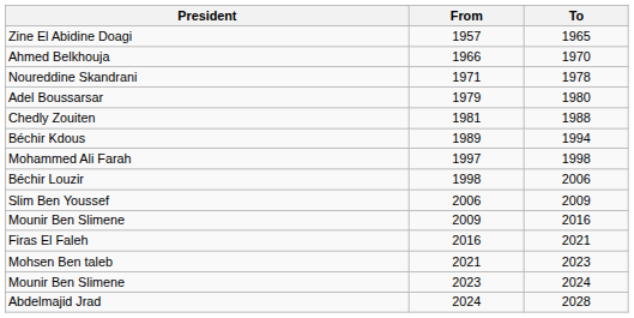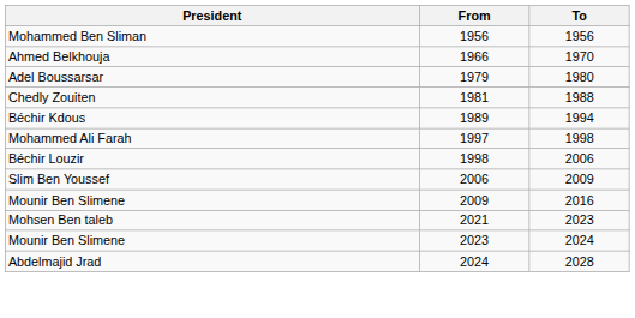+ row: Mohammed Ben Sliman | 1956 | 1956
- row: Zine El Abidine Doagi | 1957 | 1965
- row: Noureddine Skandrani | 1971 | 1978
- row: Firas El Faleh | 2016 | 2021
